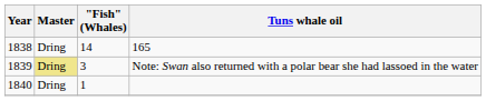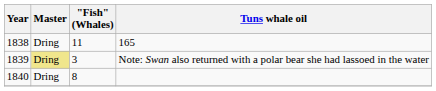1838 | "Fish" (Whales): 14 -> 11
1840 | "Fish" (Whales): 1 -> 8
